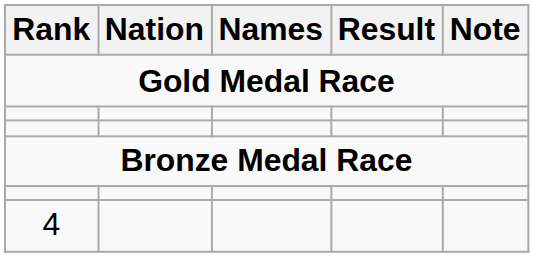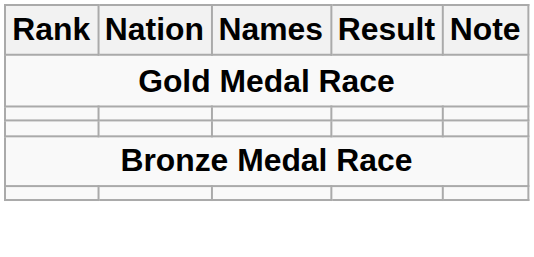- row: 4
